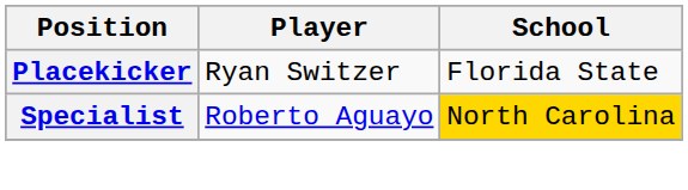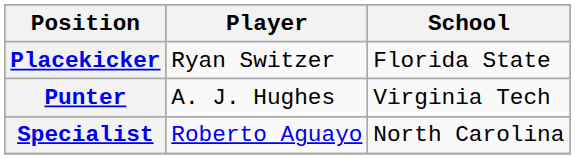+ row: Punter | A. J. Hughes | Virginia Tech
Specialist | School: gold background -> no background
